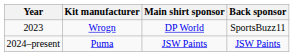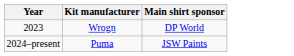- column: Back sponsor | SportsBuzz11 | JSW Paints
